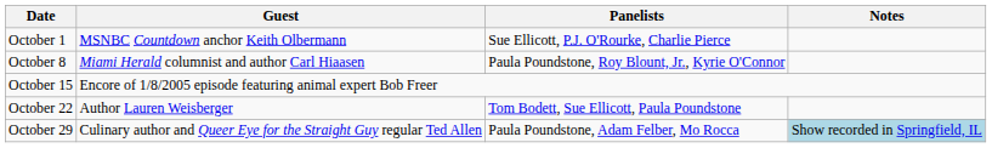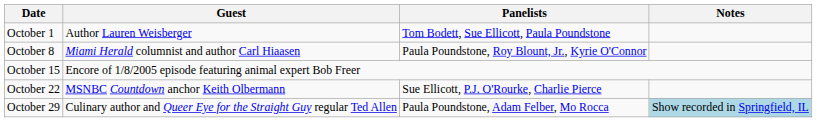October 1 | Guest: MSNBC Countdown anchor Keith Olbermann -> Author Lauren Weisberger
October 1 | Panelists: Sue Ellicott, P.J. O'Rourke, Charlie Pierce -> Tom Bodett, Sue Ellicott, Paula Poundstone
October 22 | Guest: Author Lauren Weisberger -> MSNBC Countdown anchor Keith Olbermann
October 22 | Panelists: Tom Bodett, Sue Ellicott, Paula Poundstone -> Sue Ellicott, P.J. O'Rourke, Charlie Pierce
